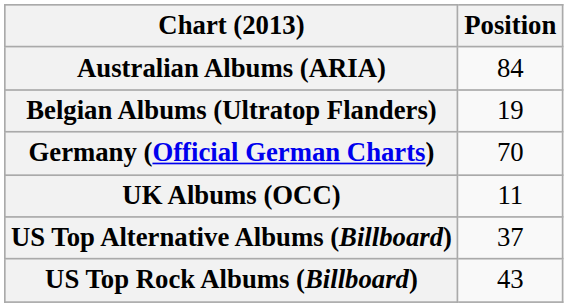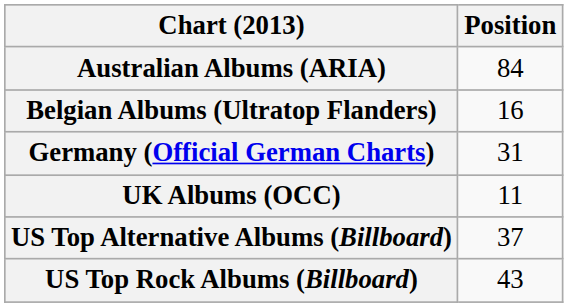Belgian Albums (Ultratop Flanders) | Position: 19 -> 16
Germany (Official German Charts) | Position: 70 -> 31
